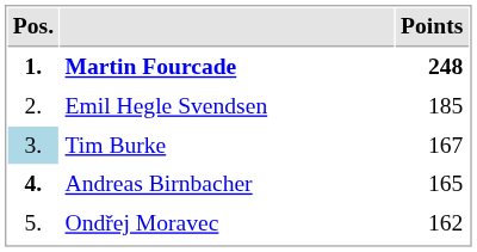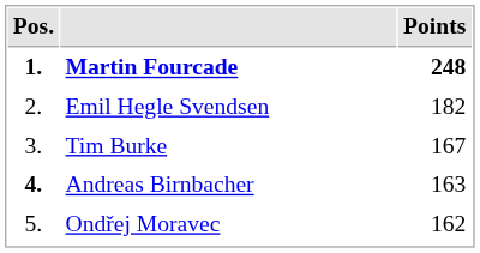Emil Hegle Svendsen | Points: 185 -> 182
Tim Burke | Pos.: lightblue background -> no background
Andreas Birnbacher | Points: 165 -> 163
